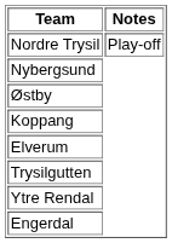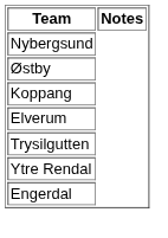- row: Nordre Trysil | Play-off
